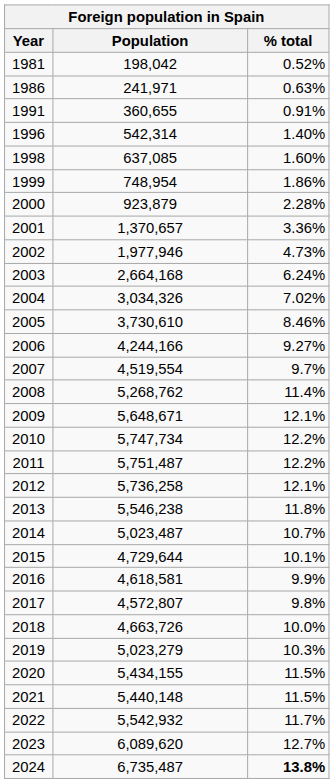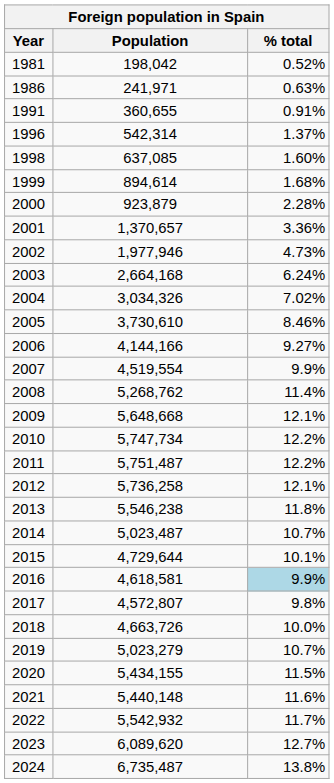1996 | % total: 1.40% -> 1.37%
1999 | Population: 748,954 -> 894,614
1999 | % total: 1.86% -> 1.68%
2006 | Population: 4,244,166 -> 4,144,166
2007 | % total: 9.7% -> 9.9%
2009 | Population: 5,648,671 -> 5,648,668
2016 | % total: no background -> lightblue background
2019 | % total: 10.3% -> 10.7%
2021 | % total: 11.5% -> 11.6%
2024 | % total: bold -> normal
